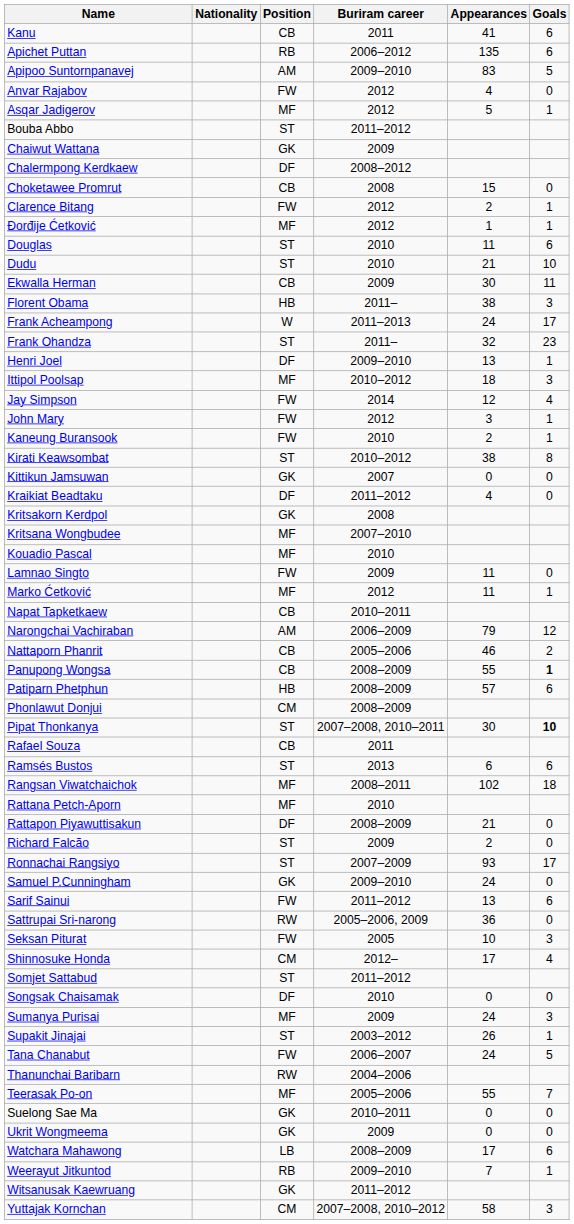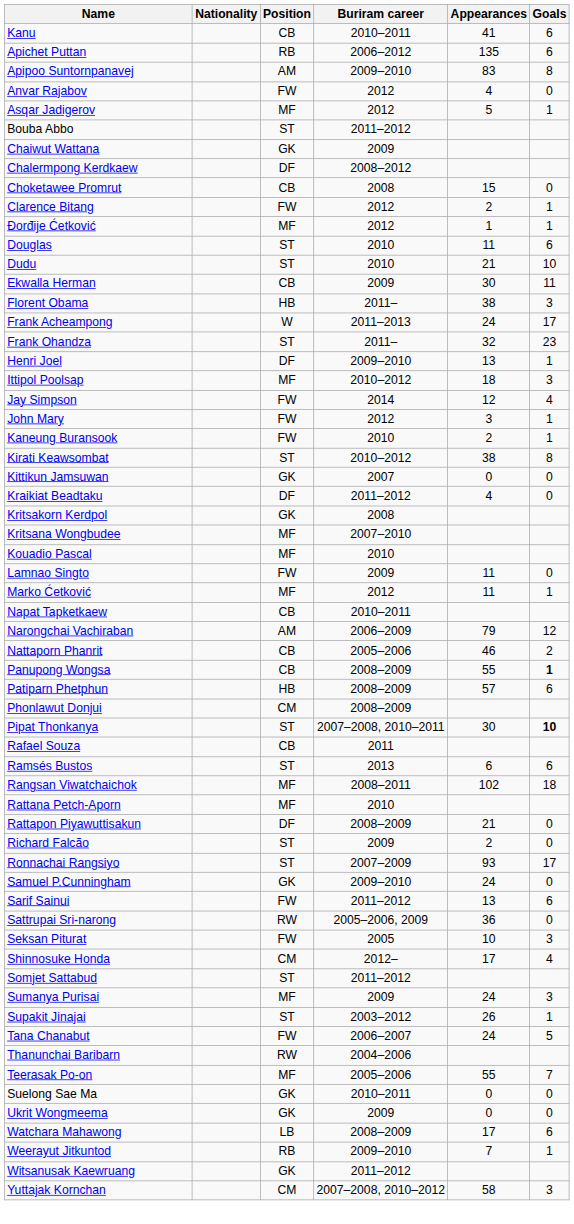Kanu | Buriram career: 2011 -> 2010–2011
Apipoo Suntornpanavej | Goals: 5 -> 8
- row: Songsak Chaisamak | DF | 2010 | 0 | 0
